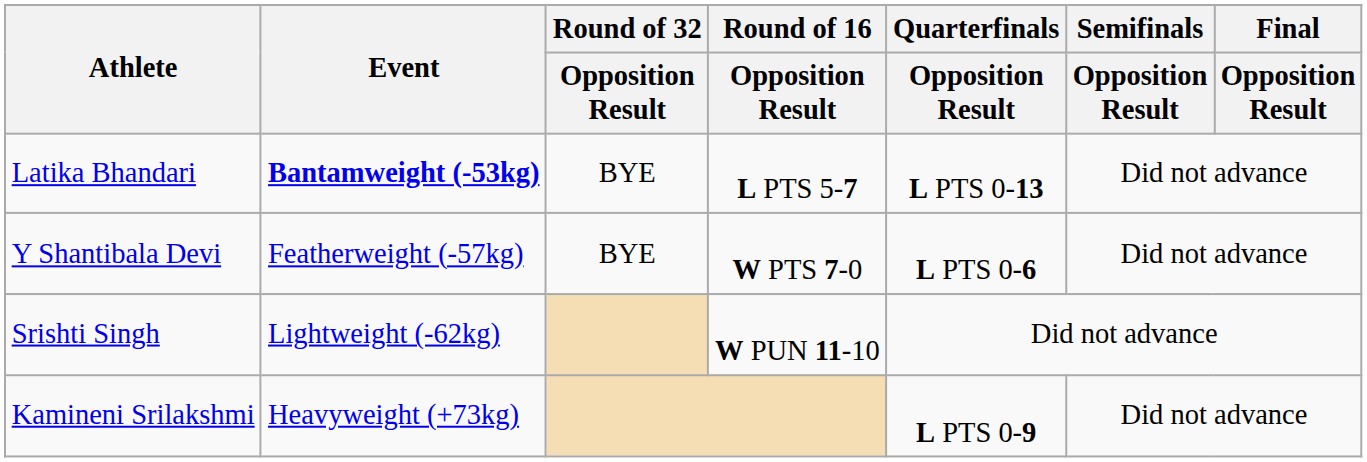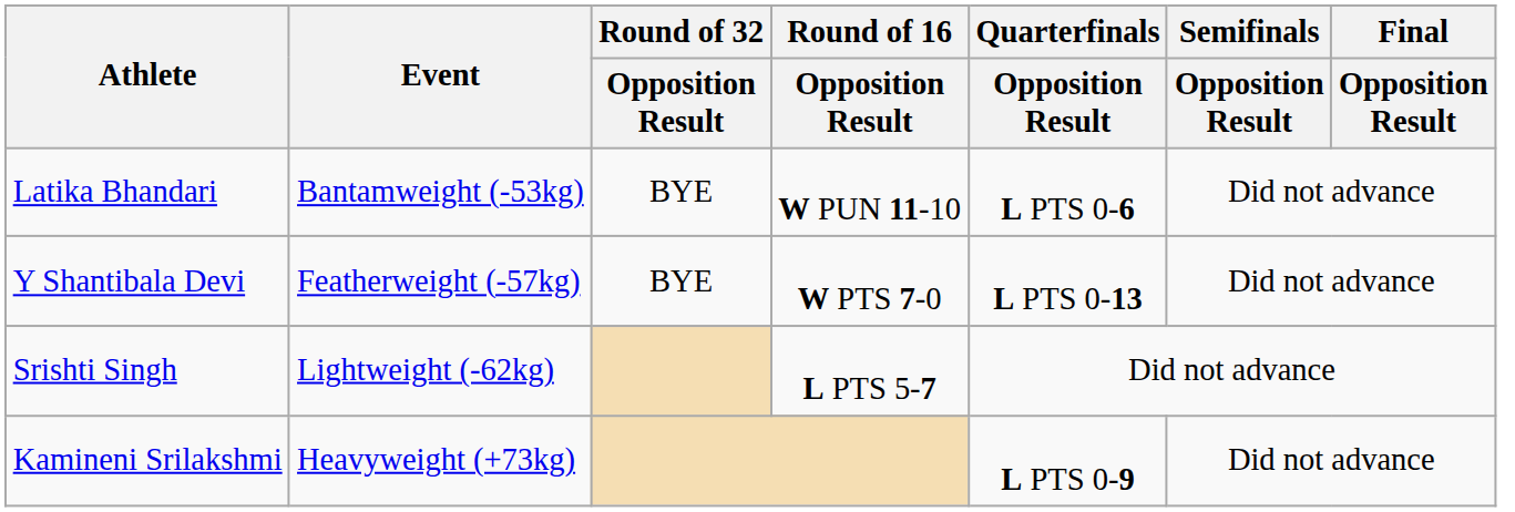Latika Bhandari | Event: bold -> normal
Latika Bhandari | Round of 16 / Opposition Result: L PTS 5-7 -> W PUN 11-10
Latika Bhandari | Quarterfinals / Opposition Result: L PTS 0-13 -> L PTS 0-6
Y Shantibala Devi | Quarterfinals / Opposition Result: L PTS 0-6 -> L PTS 0-13
Srishti Singh | Round of 16 / Opposition Result: W PUN 11-10 -> L PTS 5-7
